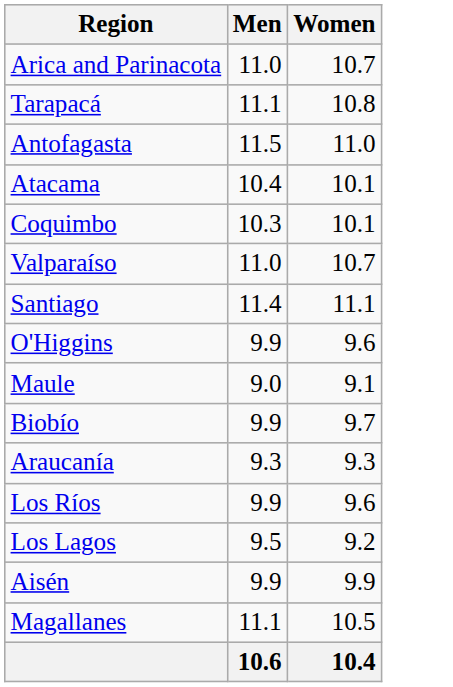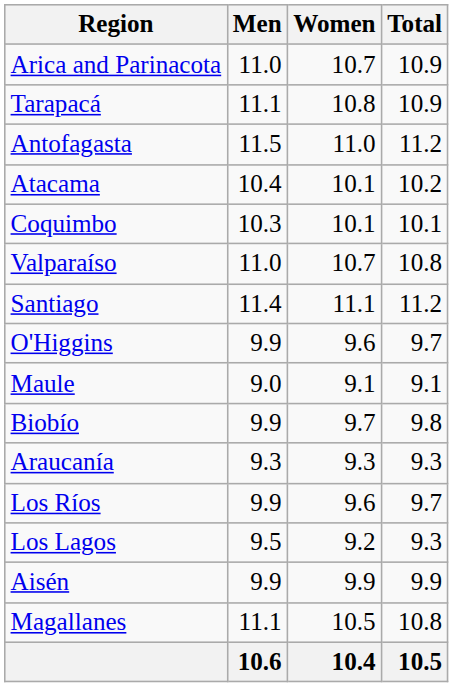+ column: Total | 10.9 | 10.9 | 11.2 | 10.2 | 10.1 | 10.8 | 11.2 | 9.7 | 9.1 | 9.8 | 9.3 | 9.7 | 9.3 | 9.9 | 10.8 | 10.5
